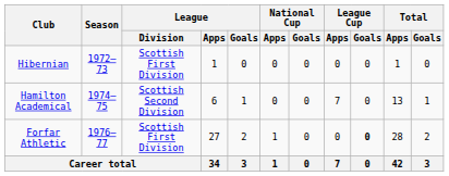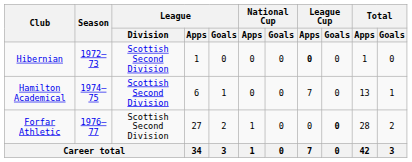Hibernian | League / Division: Scottish First Division -> Scottish Second Division
Hibernian | League Cup / Apps: normal -> bold
Forfar Athletic | League / Division: Scottish First Division -> Scottish Second Division
